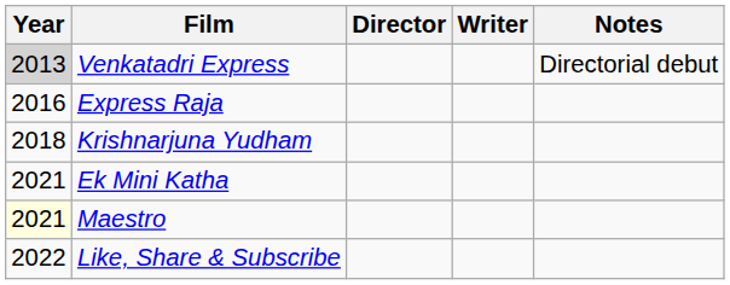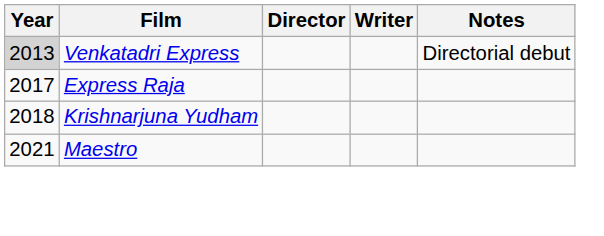Express Raja | Year: 2016 -> 2017
- row: 2021 | Ek Mini Katha
Maestro | Year: lightyellow background -> no background
- row: 2022 | Like, Share & Subscribe
